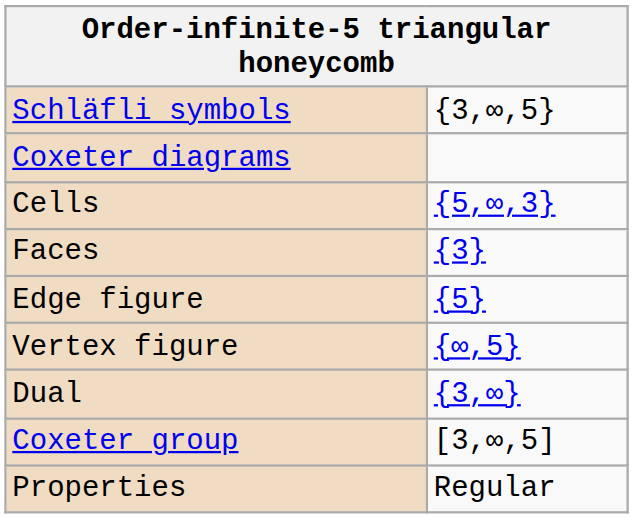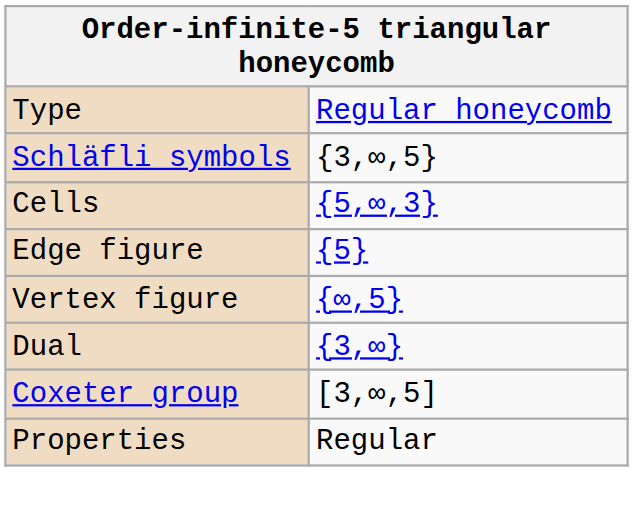+ row: Type | Regular honeycomb
- row: Coxeter diagrams
- row: Faces | {3}
